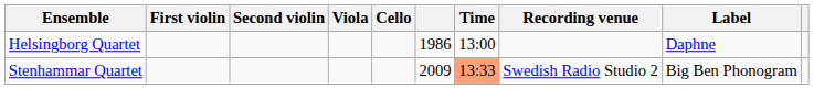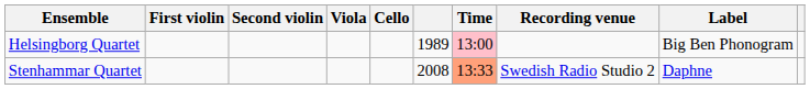Helsingborg Quartet | column 6: 1986 -> 1989
Helsingborg Quartet | Time: no background -> pink background
Helsingborg Quartet | Label: Daphne -> Big Ben Phonogram
Stenhammar Quartet | column 6: 2009 -> 2008
Stenhammar Quartet | Label: Big Ben Phonogram -> Daphne
